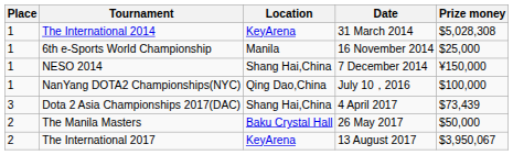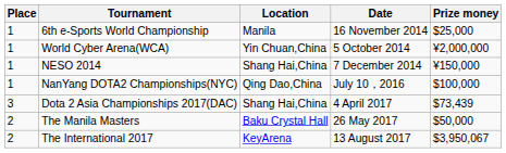- row: 1 | The International 2014 | KeyArena | 31 March 2014 | $5,028,308
+ row: 1 | World Cyber Arena(WCA) | Yin Chuan,China | 5 October 2014 | ¥2,000,000
